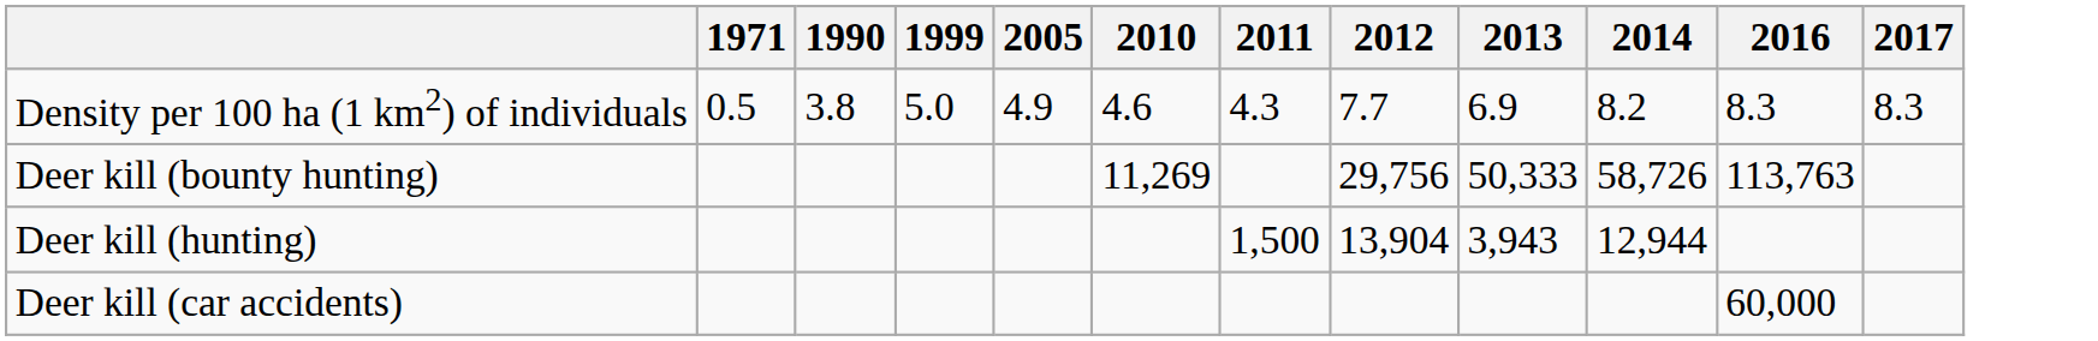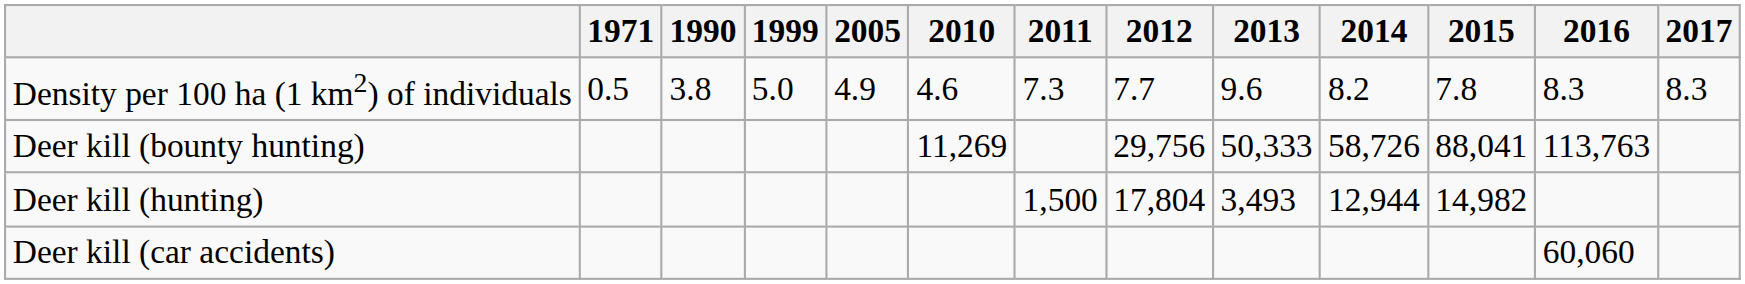+ column: 2015 | 7.8 | 88,041 | 14,982
Density per 100 ha (1 km2) of individuals | 2011: 4.3 -> 7.3
Density per 100 ha (1 km2) of individuals | 2013: 6.9 -> 9.6
Deer kill (hunting) | 2012: 13,904 -> 17,804
Deer kill (hunting) | 2013: 3,943 -> 3,493
Deer kill (car accidents) | 2016: 60,000 -> 60,060
